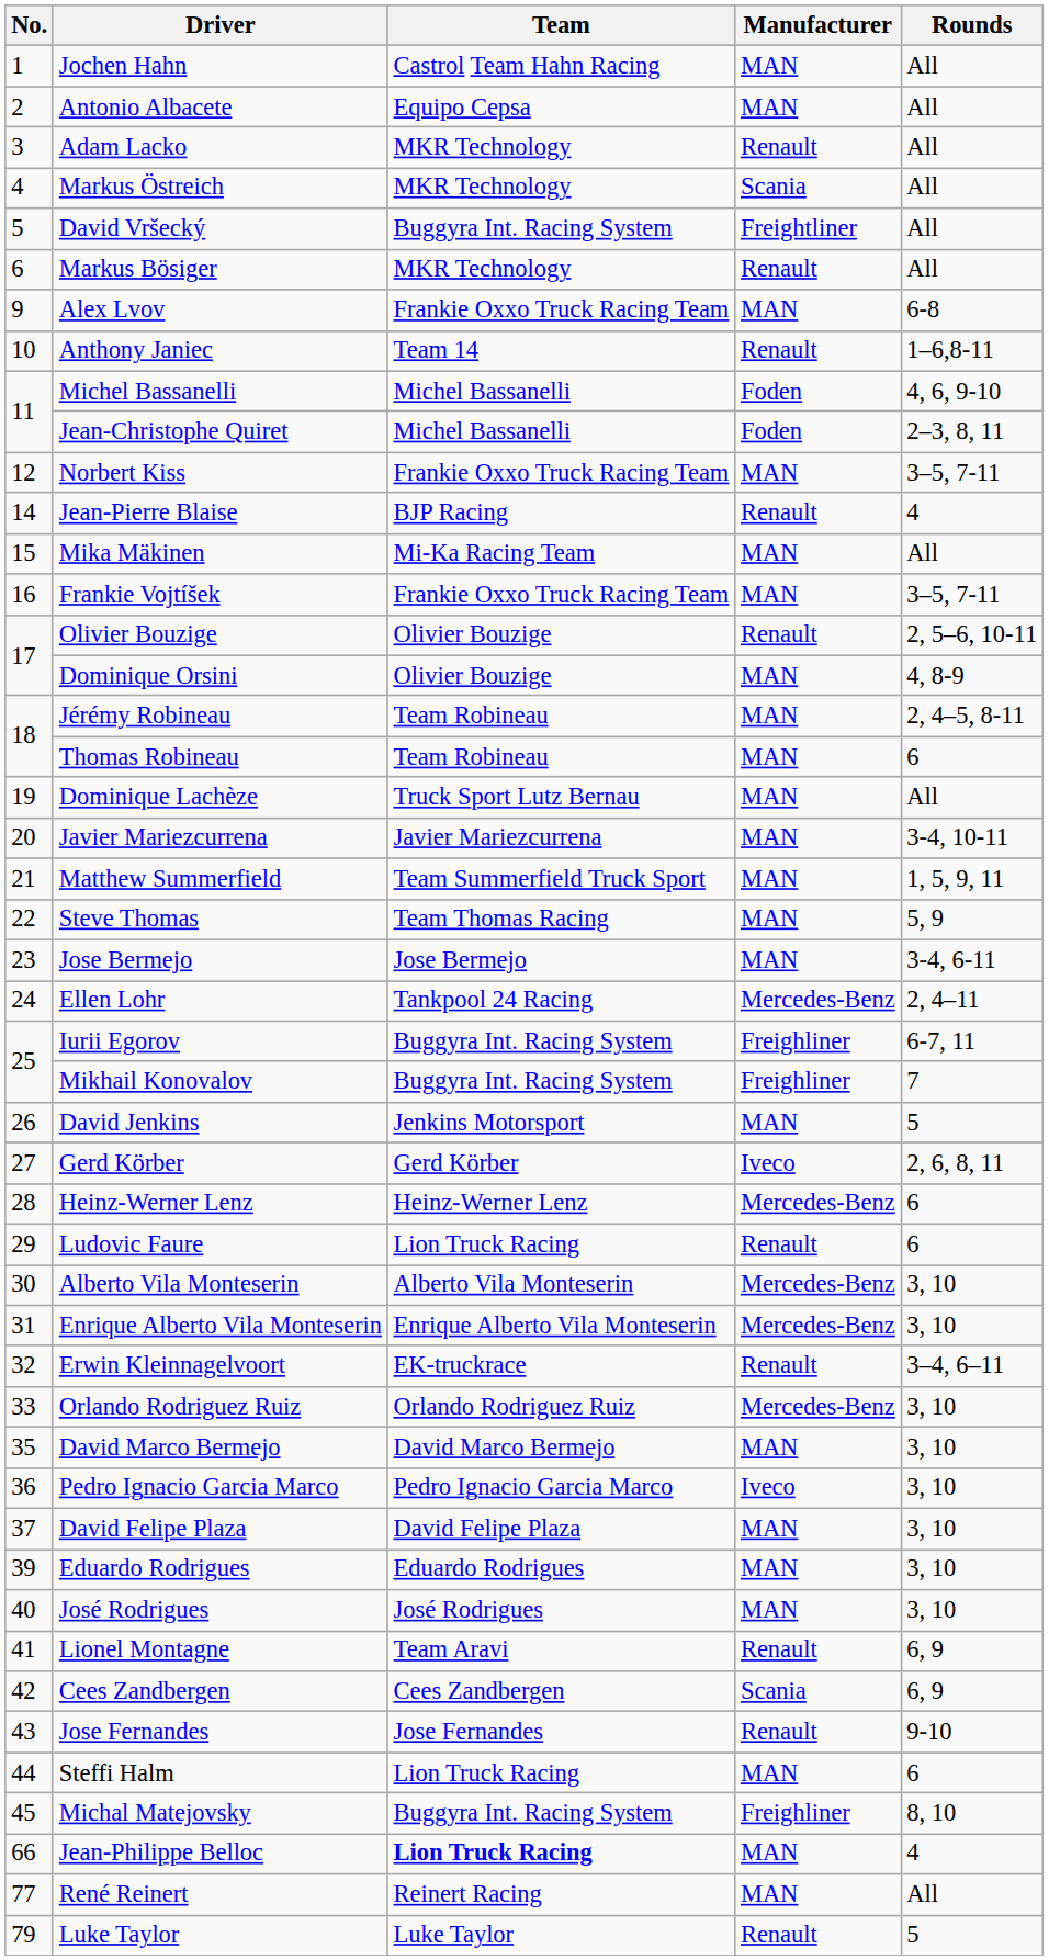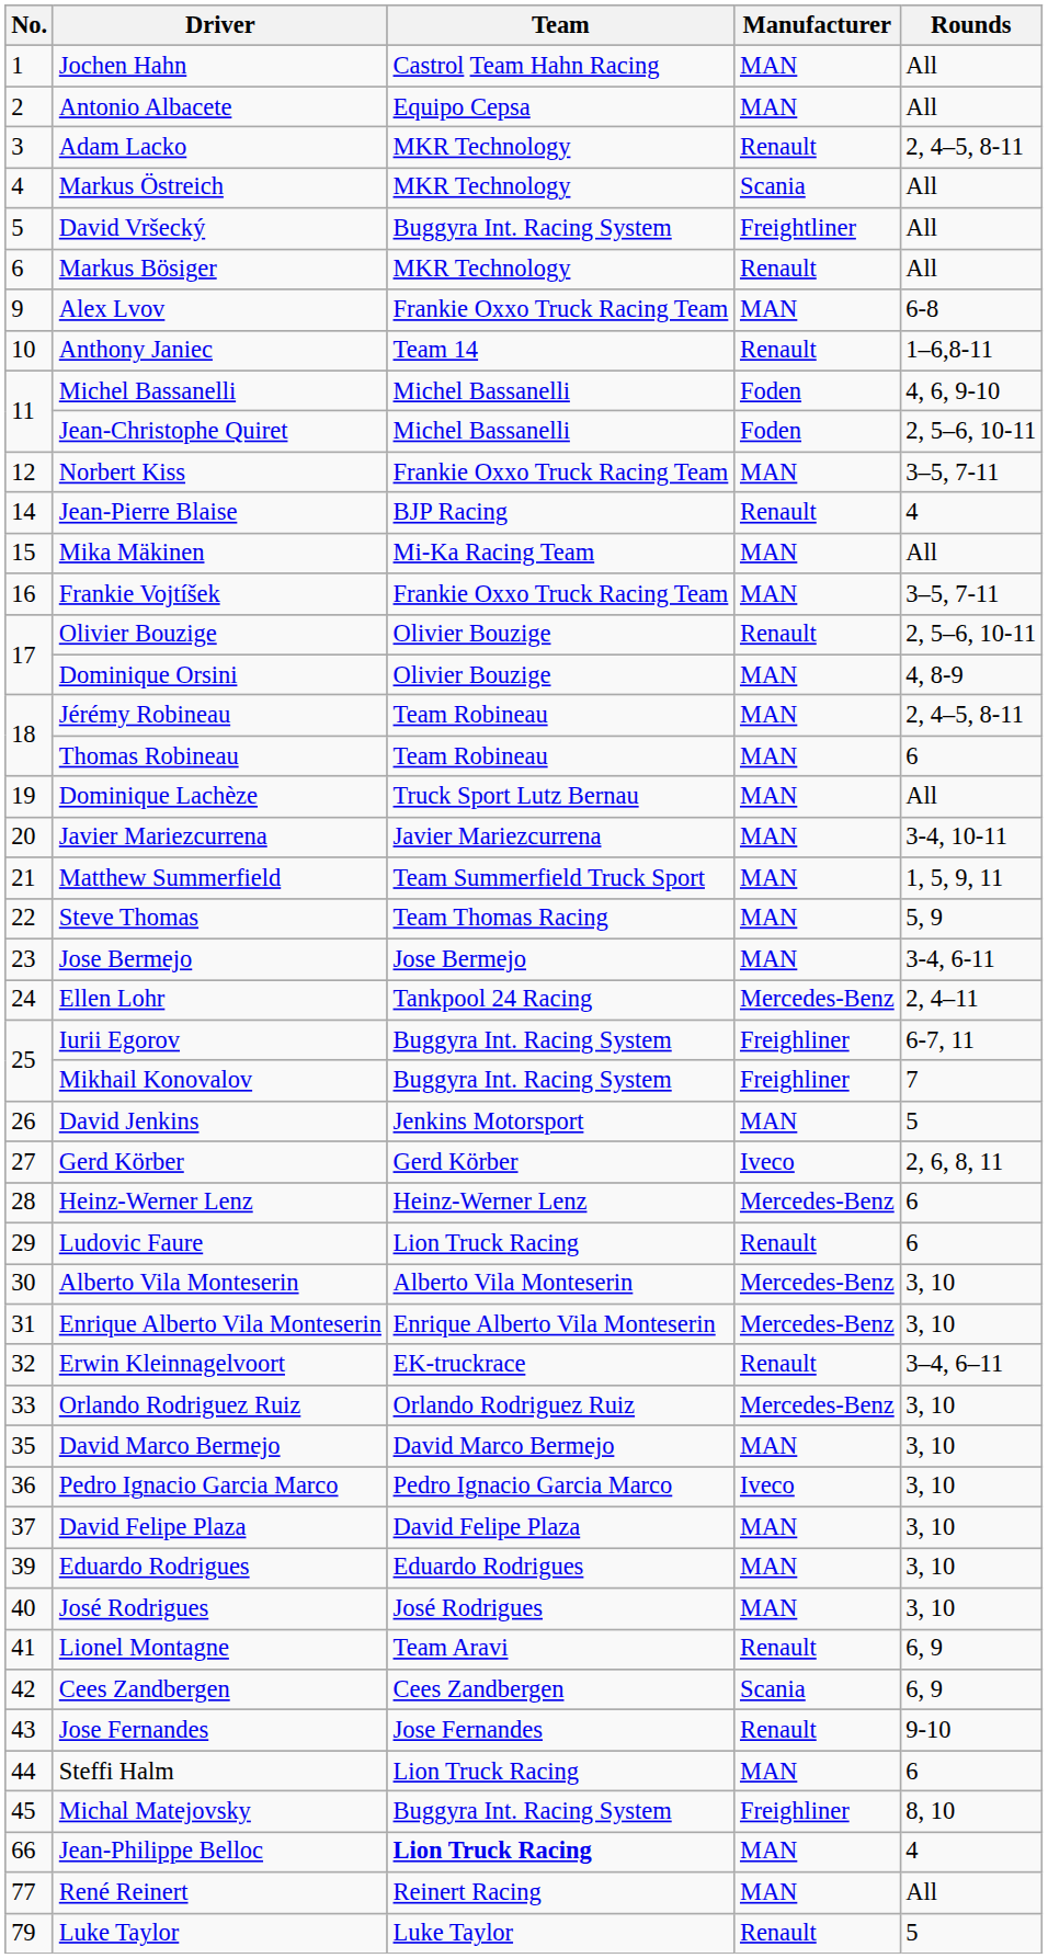Adam Lacko | Rounds: All -> 2, 4–5, 8-11
Jean-Christophe Quiret | Rounds: 2–3, 8, 11 -> 2, 5–6, 10-11
